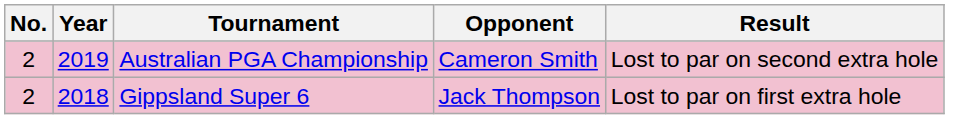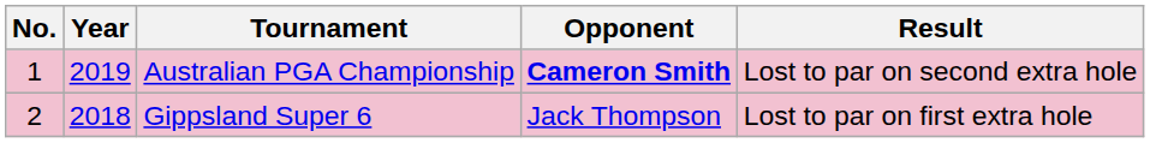Australian PGA Championship | No.: 2 -> 1
Australian PGA Championship | Opponent: normal -> bold
